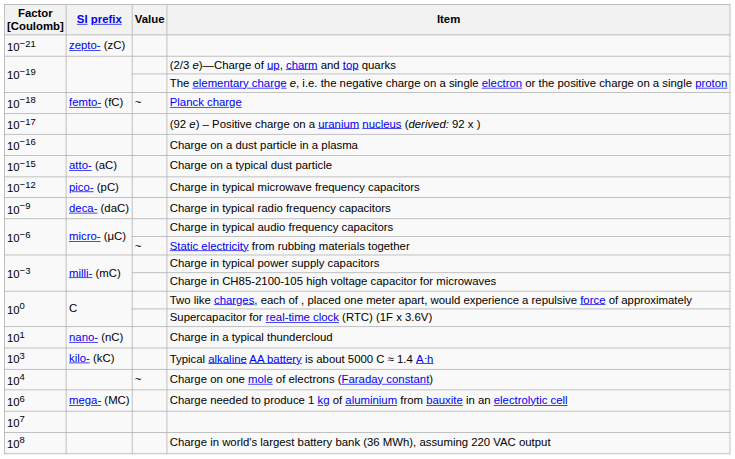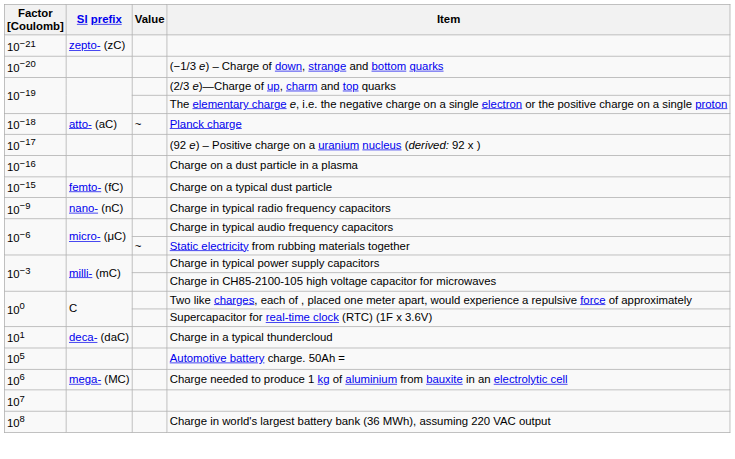+ row: 10−20 | (−1/3 e) – Charge of down, strange and bottom quarks
Planck charge | SI prefix: femto- (fC) -> atto- (aC)
Charge on a typical dust particle | SI prefix: atto- (aC) -> femto- (fC)
- row: 10−12 | pico- (pC) | Charge in typical microwave frequency capacitors
Charge in typical radio frequency capacitors | SI prefix: deca- (daC) -> nano- (nC)
Charge in a typical thundercloud | SI prefix: nano- (nC) -> deca- (daC)
- row: 103 | kilo- (kC) | Typical alkaline AA battery is about 5000 C ≈ 1.4 A⋅h
- row: 104 | ~ | Charge on one mole of electrons (Faraday constant)
+ row: 105 | Automotive battery charge. 50Ah =
